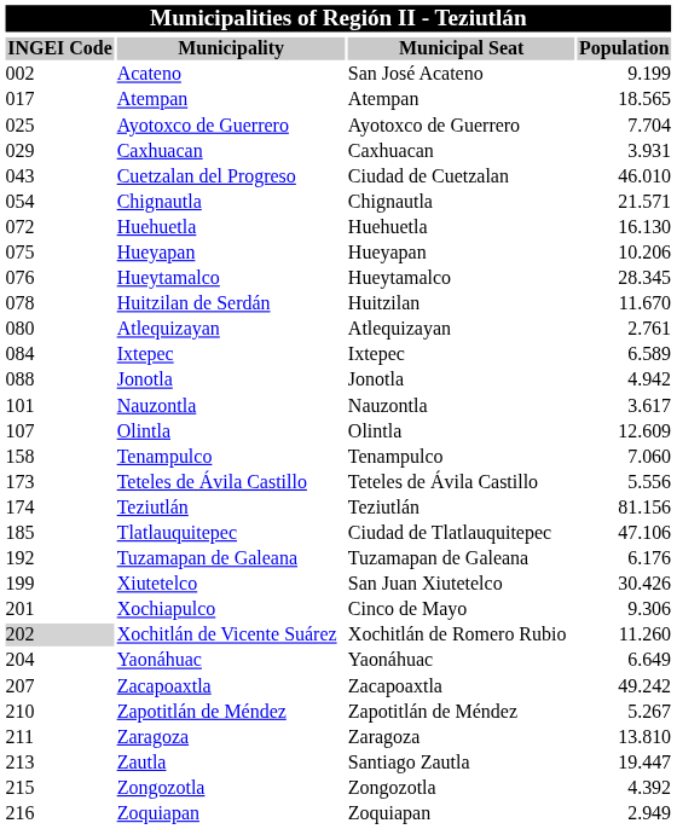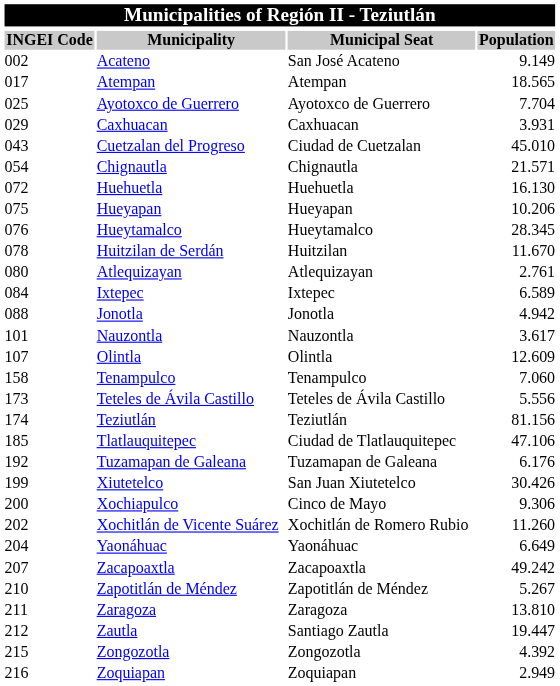Acateno | column 4: 9.199 -> 9.149
Cuetzalan del Progreso | column 4: 46.010 -> 45.010
Xochiapulco | column 1: 201 -> 200
Xochitlán de Vicente Suárez | column 1: lightgrey background -> no background
Zautla | column 1: 213 -> 212
